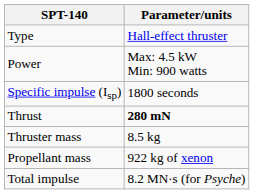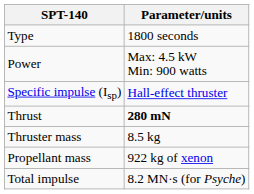Type | Parameter/units: Hall-effect thruster -> 1800 seconds
Specific impulse (Isp) | Parameter/units: 1800 seconds -> Hall-effect thruster
